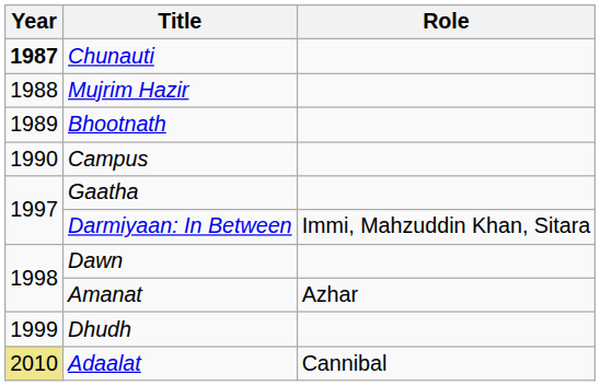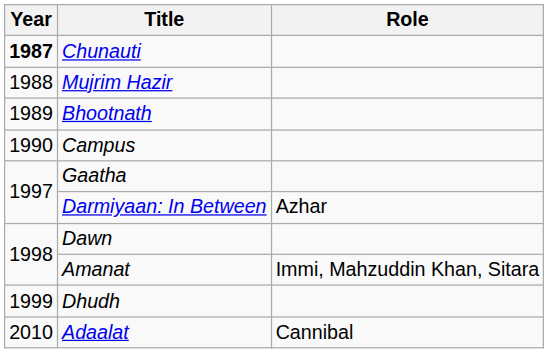Darmiyaan: In Between | Role: Immi, Mahzuddin Khan, Sitara -> Azhar
Amanat | Role: Azhar -> Immi, Mahzuddin Khan, Sitara
Adaalat | Year: khaki background -> no background
